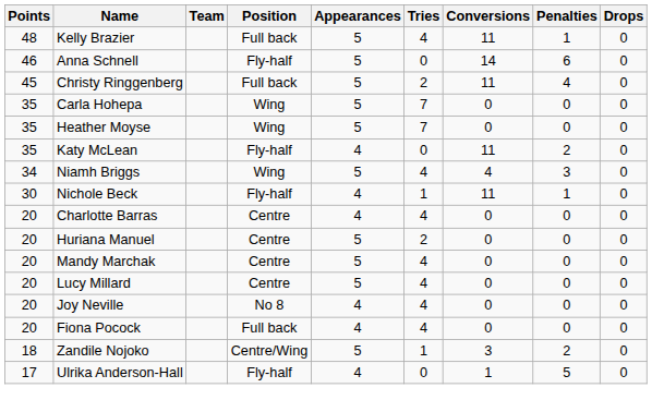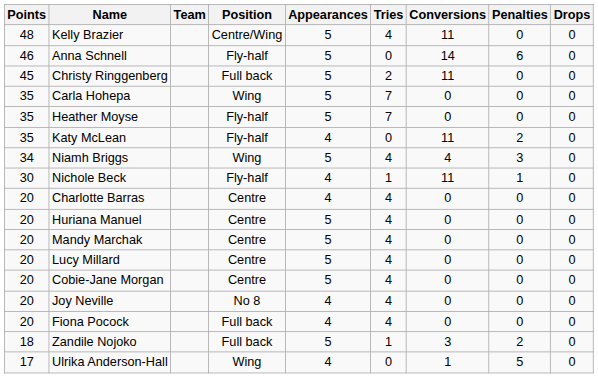Kelly Brazier | Position: Full back -> Centre/Wing
Kelly Brazier | Penalties: 1 -> 0
Christy Ringgenberg | Penalties: 4 -> 0
Heather Moyse | Position: Wing -> Fly-half
Huriana Manuel | Tries: 2 -> 4
+ row: 20 | Cobie-Jane Morgan | Centre | 5 | 4 | 0 | 0 | 0
Zandile Nojoko | Position: Centre/Wing -> Full back
Ulrika Anderson-Hall | Position: Fly-half -> Wing
